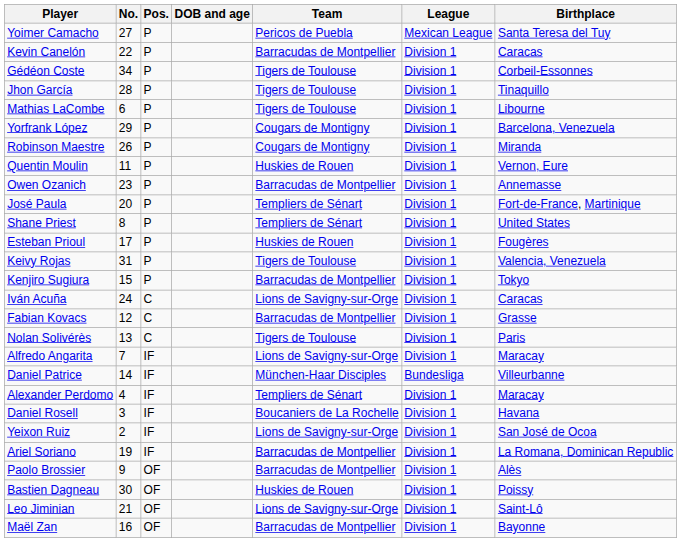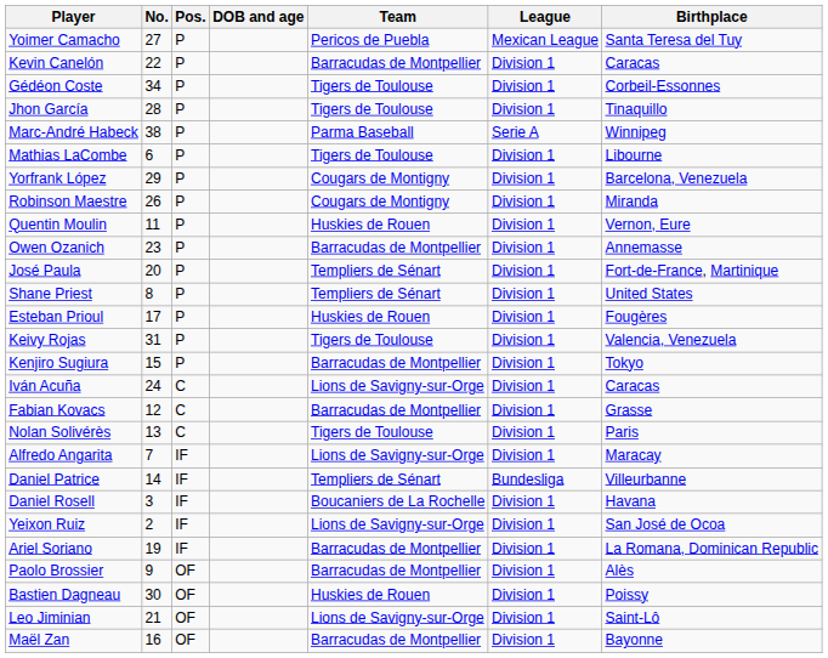+ row: Marc-André Habeck | 38 | P | Parma Baseball | Serie A | Winnipeg
Daniel Patrice | Team: München-Haar Disciples -> Templiers de Sénart
- row: Alexander Perdomo | 4 | IF | Templiers de Sénart | Division 1 | Maracay
